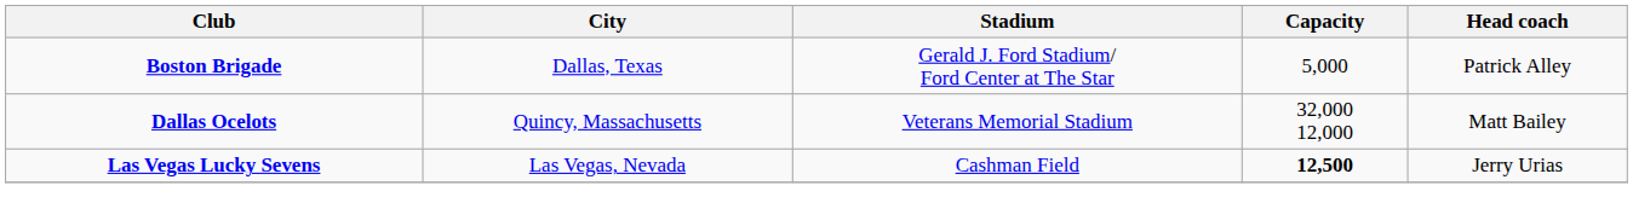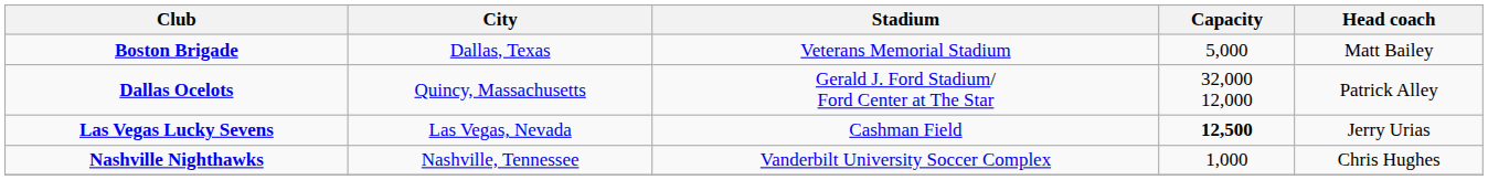Boston Brigade | Stadium: Gerald J. Ford Stadium/ Ford Center at The Star -> Veterans Memorial Stadium
Boston Brigade | Head coach: Patrick Alley -> Matt Bailey
Dallas Ocelots | Stadium: Veterans Memorial Stadium -> Gerald J. Ford Stadium/ Ford Center at The Star
Dallas Ocelots | Head coach: Matt Bailey -> Patrick Alley
+ row: Nashville Nighthawks | Nashville, Tennessee | Vanderbilt University Soccer Complex | 1,000 | Chris Hughes
